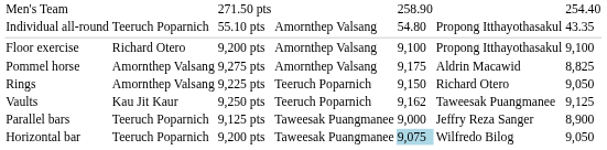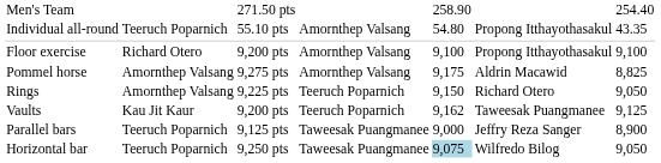Vaults | column 3: 9,250 pts -> 9,200 pts
Horizontal bar | column 3: 9,200 pts -> 9,250 pts
